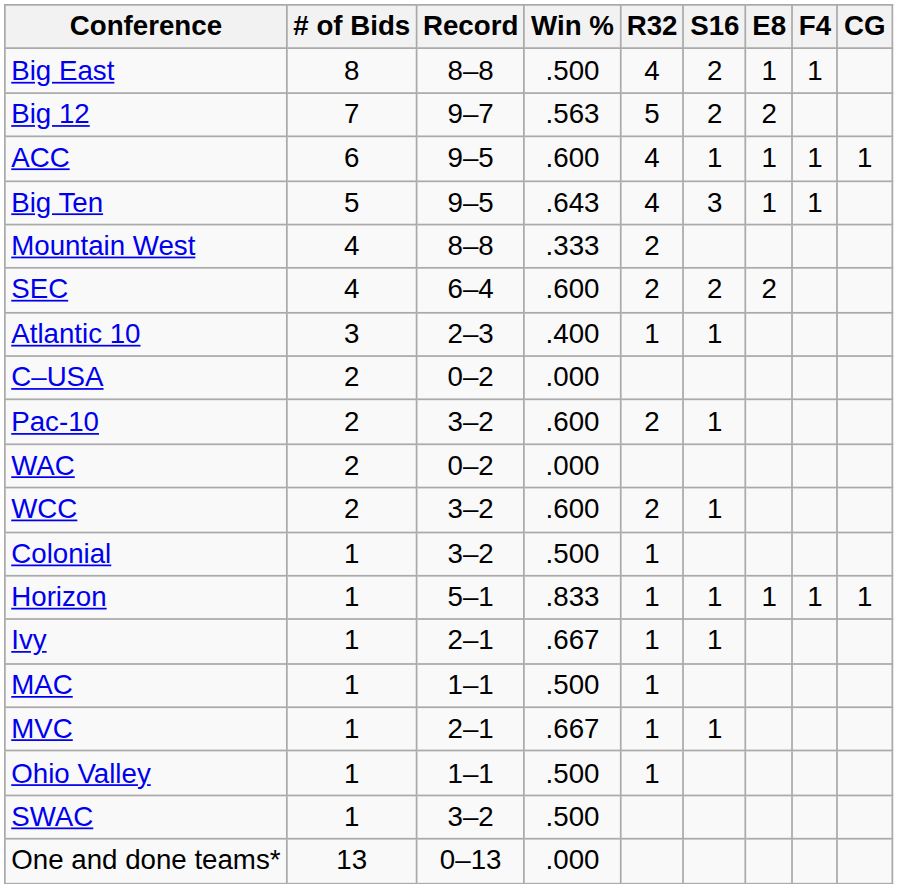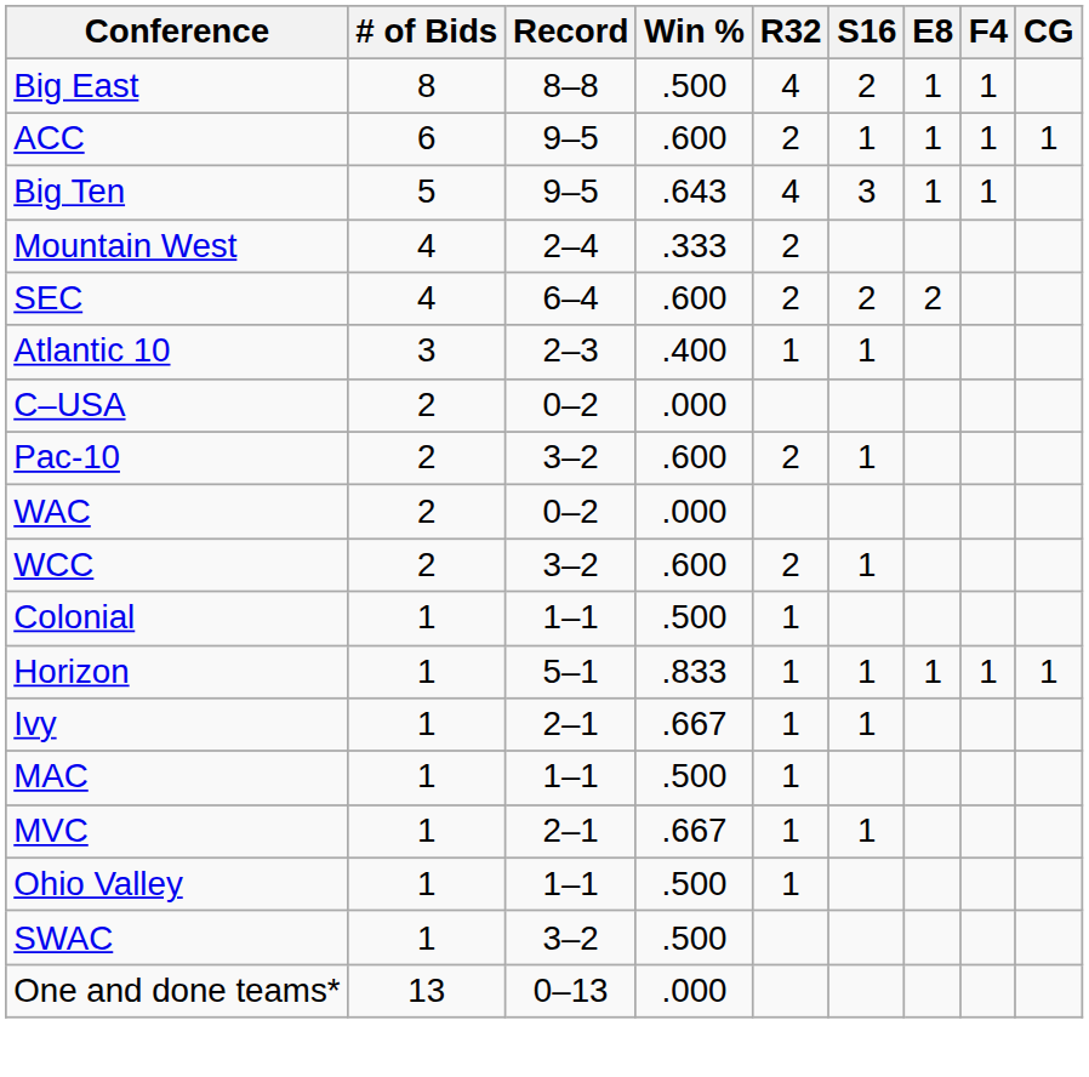- row: Big 12 | 7 | 9–7 | .563 | 5 | 2 | 2
ACC | R32: 4 -> 2
Mountain West | Record: 8–8 -> 2–4
Colonial | Record: 3–2 -> 1–1
